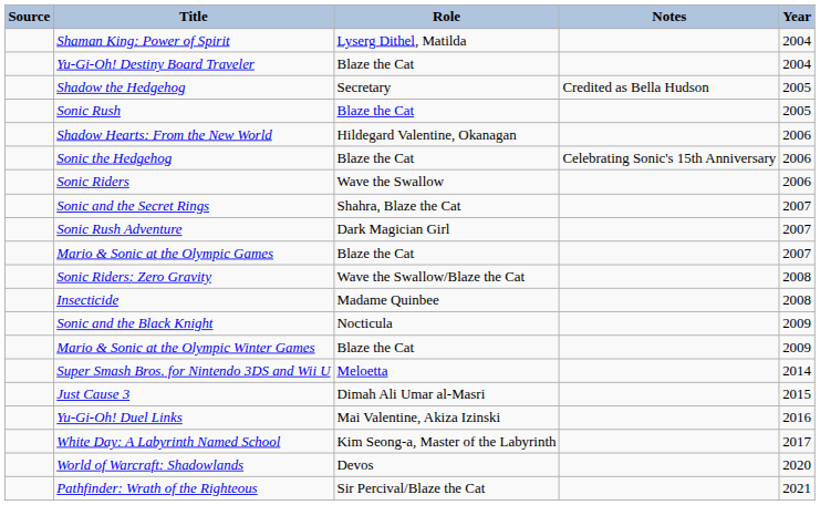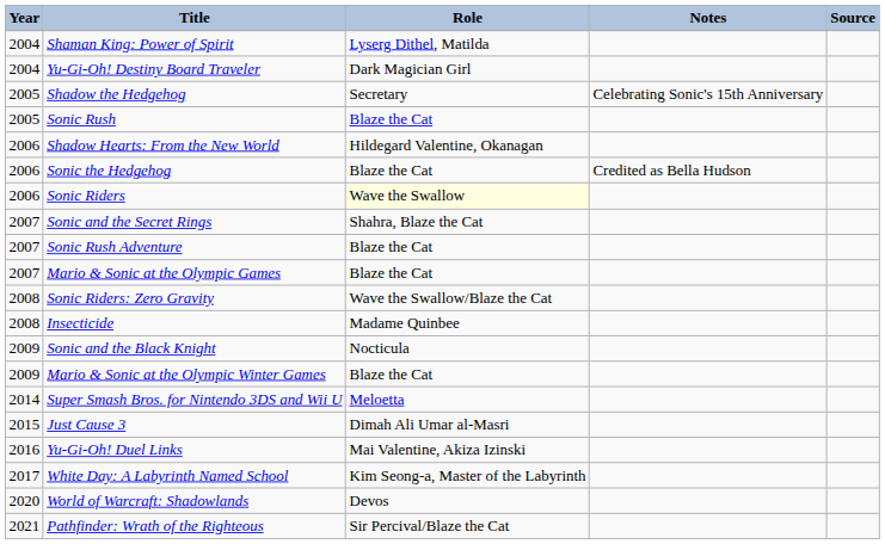columns swapped: Year <-> Source
Yu-Gi-Oh! Destiny Board Traveler | Role: Blaze the Cat -> Dark Magician Girl
Shadow the Hedgehog | Notes: Credited as Bella Hudson -> Celebrating Sonic's 15th Anniversary
Sonic the Hedgehog | Notes: Celebrating Sonic's 15th Anniversary -> Credited as Bella Hudson
Sonic Riders | Role: no background -> lightyellow background
Sonic Rush Adventure | Role: Dark Magician Girl -> Blaze the Cat
